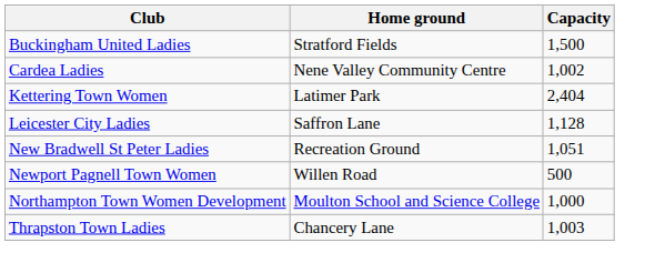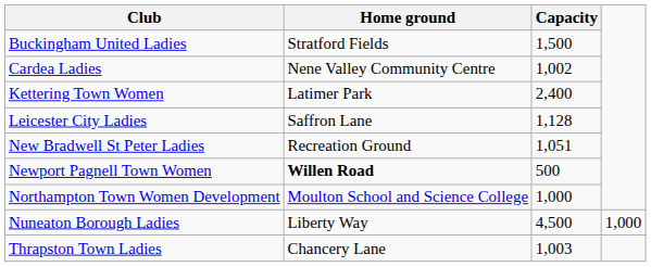Kettering Town Women | Capacity: 2,404 -> 2,400
Newport Pagnell Town Women | Home ground: normal -> bold
+ row: Nuneaton Borough Ladies | Liberty Way | 4,500 | 1,000
